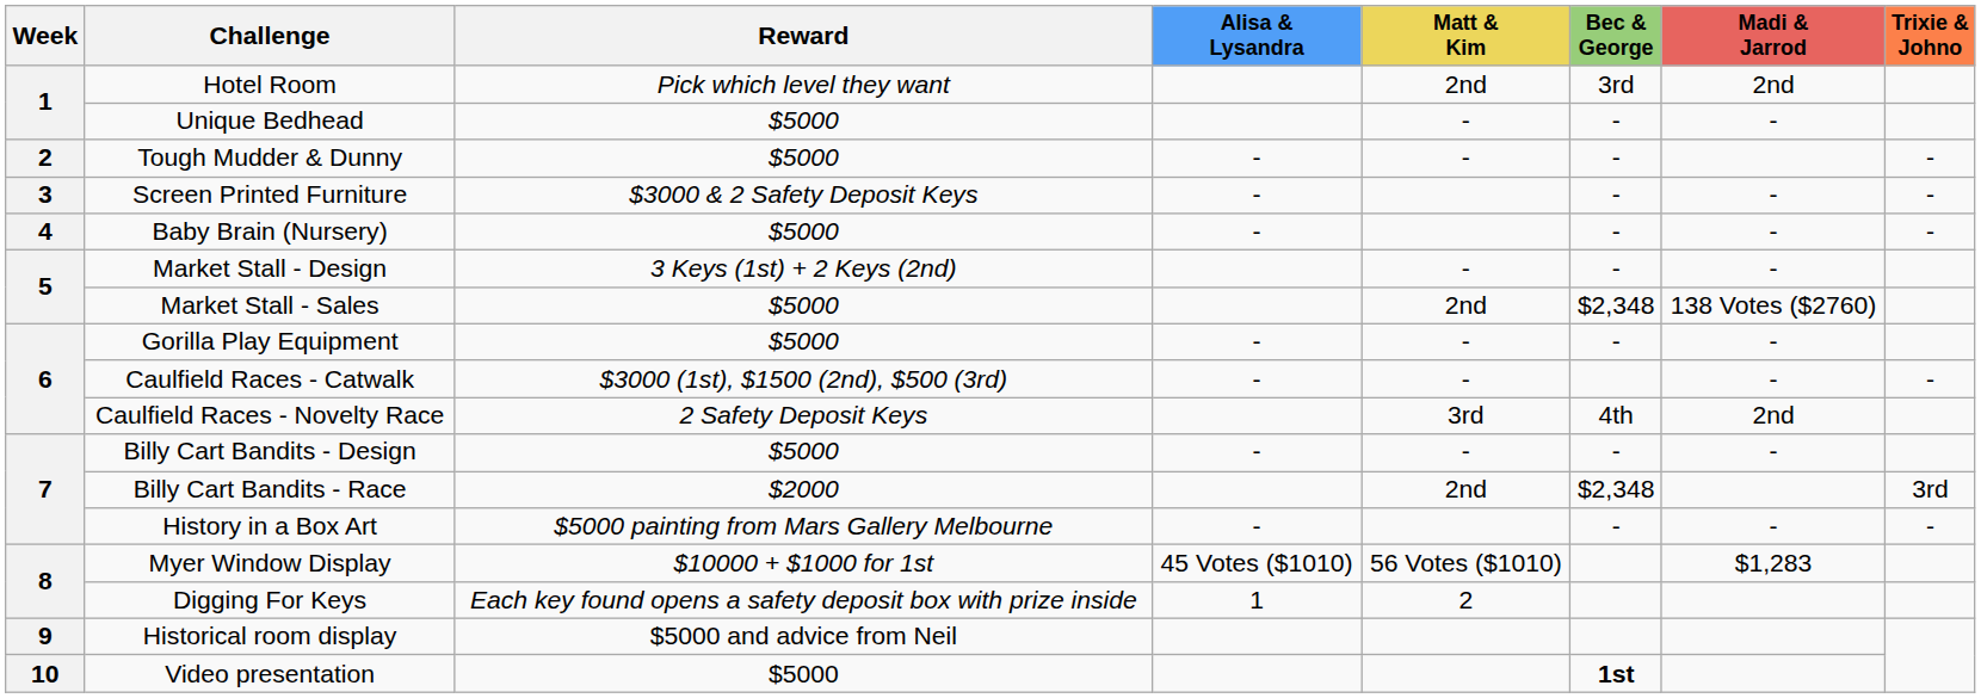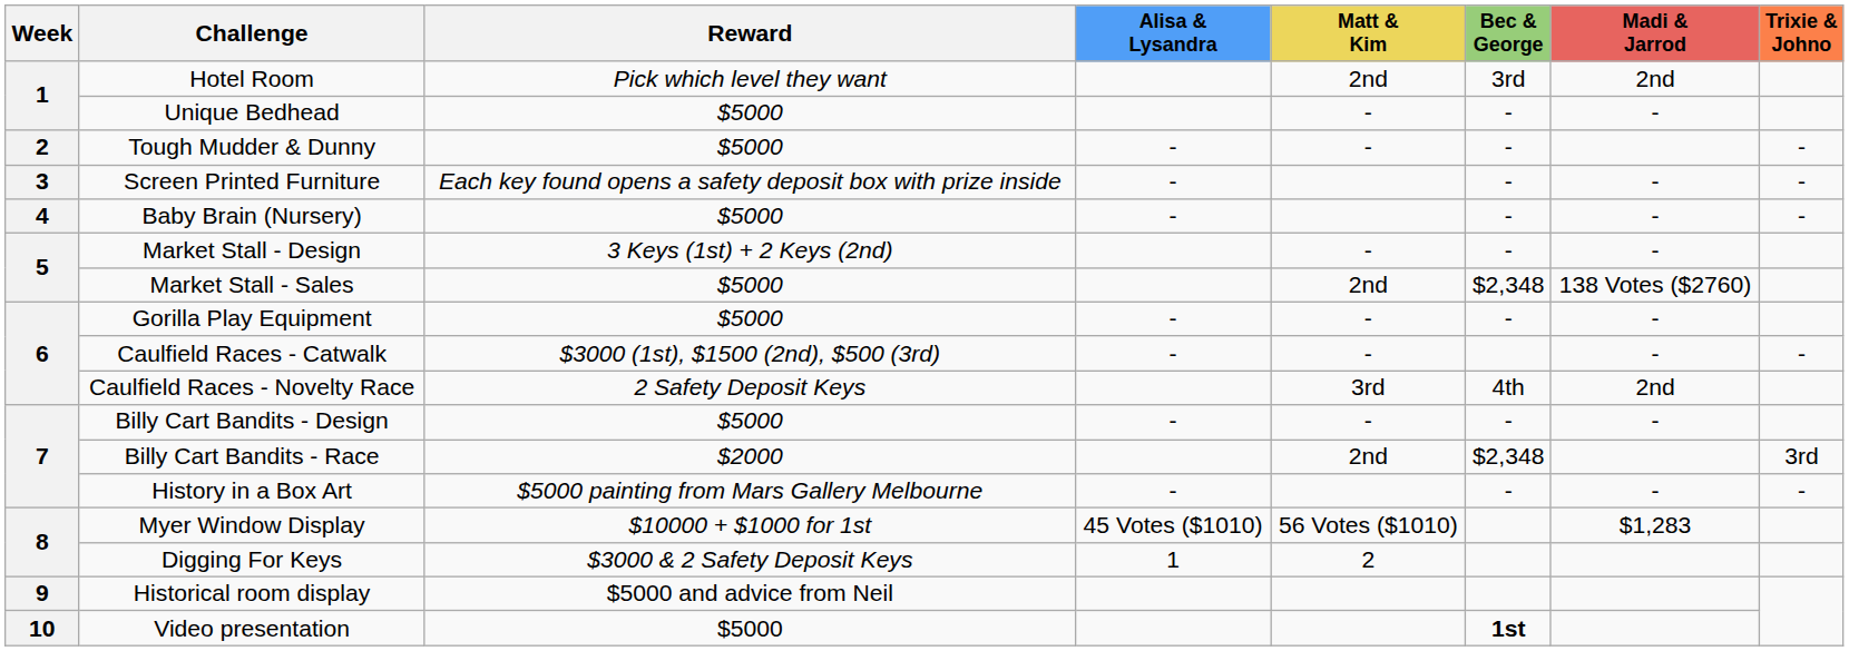Screen Printed Furniture | Reward: $3000 & 2 Safety Deposit Keys -> Each key found opens a safety deposit box with prize inside
Digging For Keys | Reward: Each key found opens a safety deposit box with prize inside -> $3000 & 2 Safety Deposit Keys
